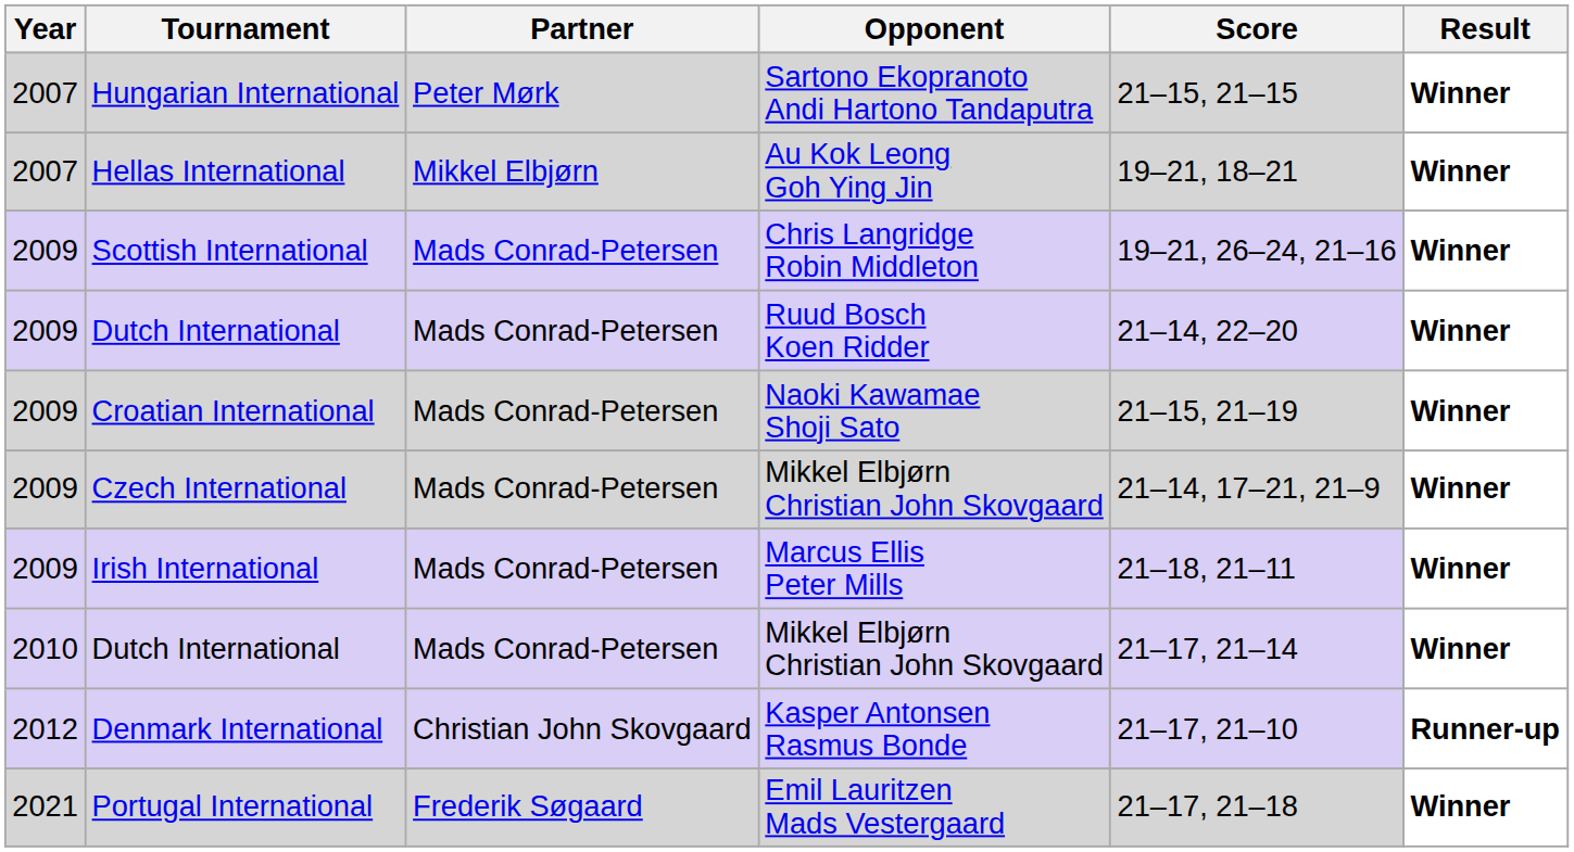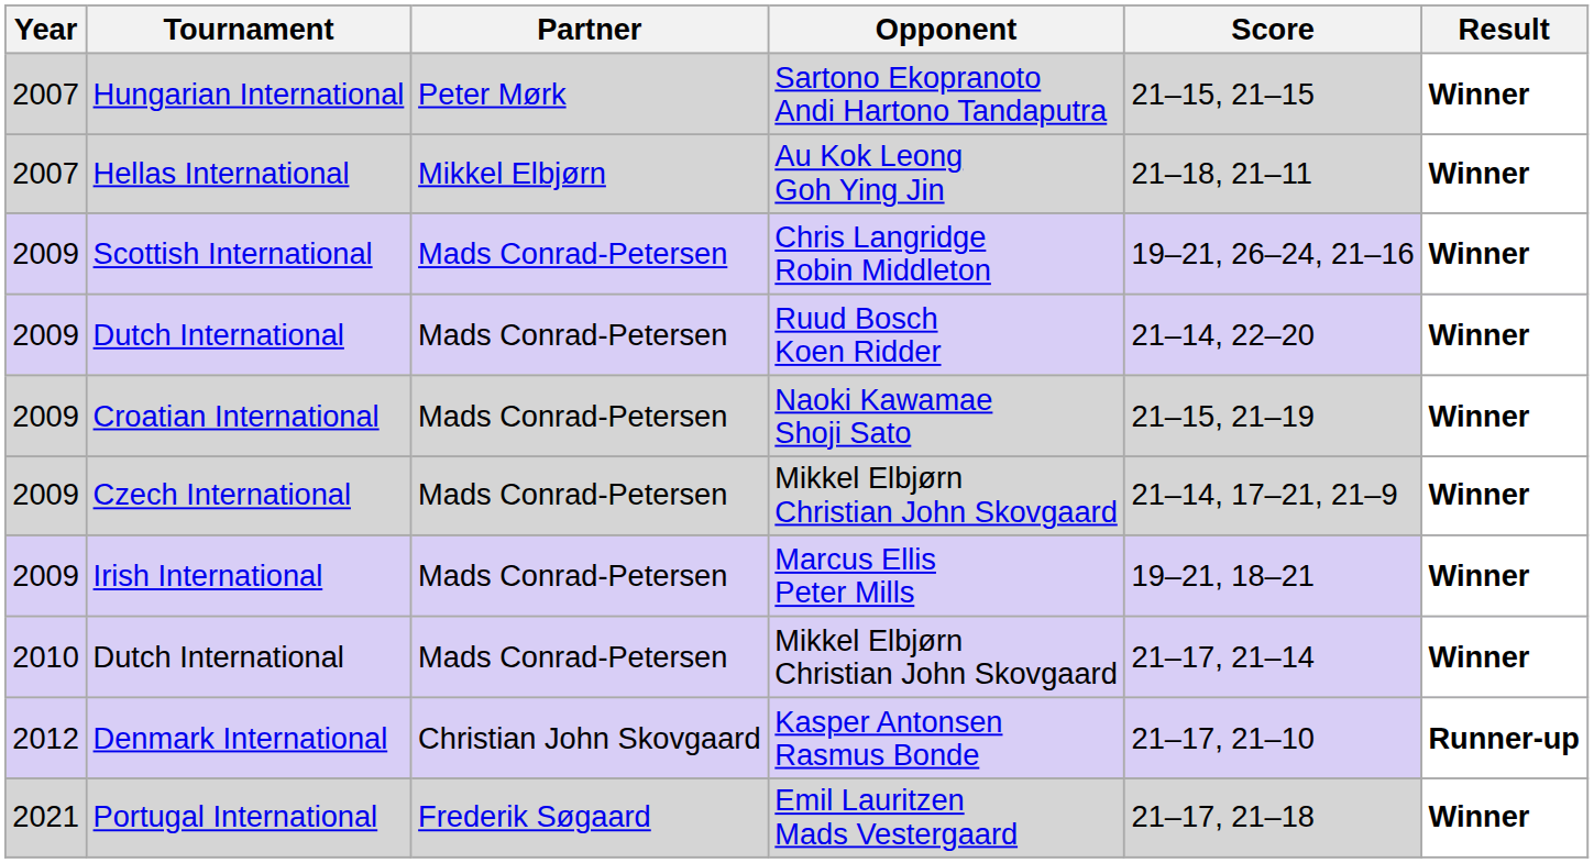Hellas International | Score: 19–21, 18–21 -> 21–18, 21–11
Irish International | Score: 21–18, 21–11 -> 19–21, 18–21
